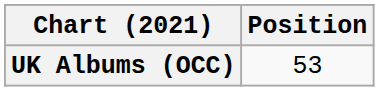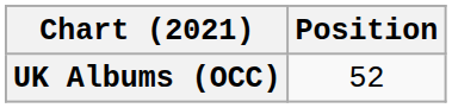UK Albums (OCC) | Position: 53 -> 52
